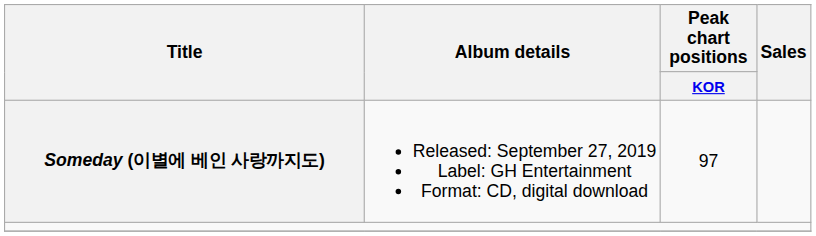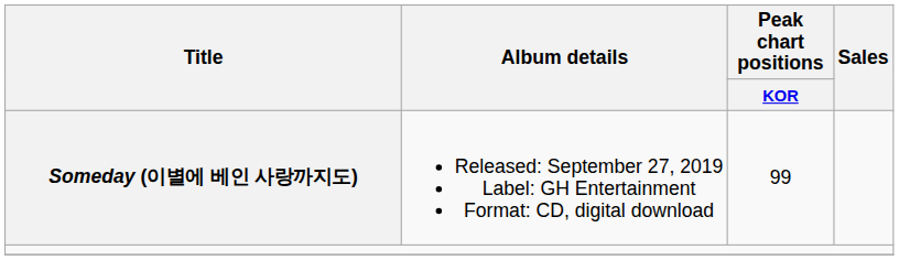Someday (이별에 베인 사랑까지도) | Peak chart positions / KOR: 97 -> 99
